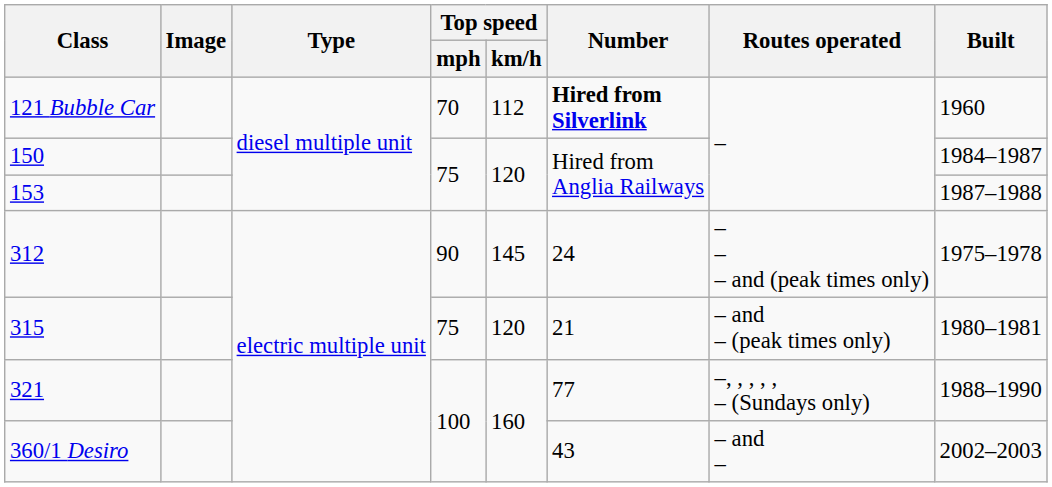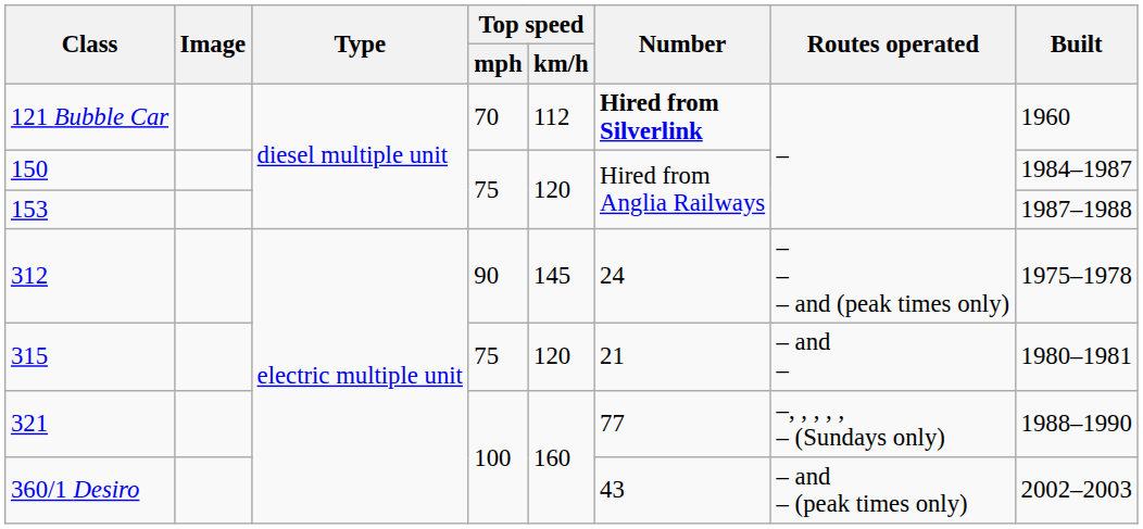315 | Routes operated: – and – (peak times only) -> – and –
360/1 Desiro | Routes operated: – and – -> – and – (peak times only)
